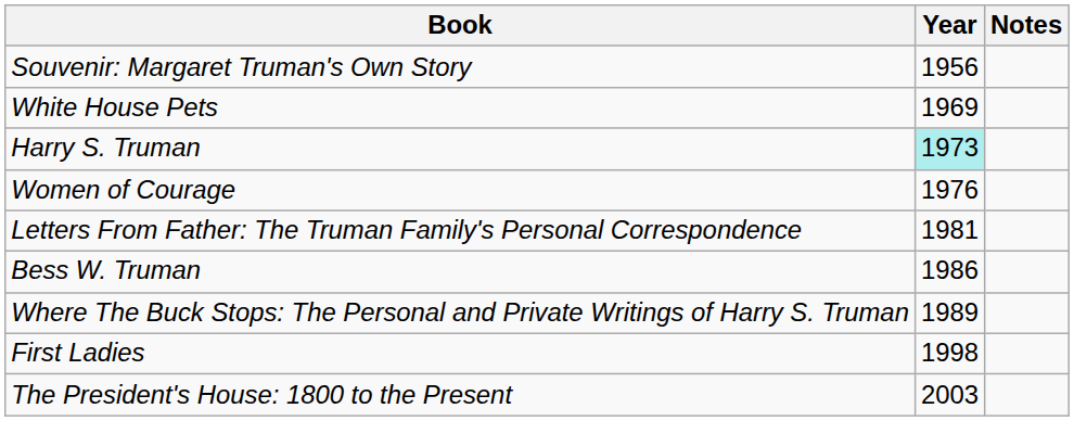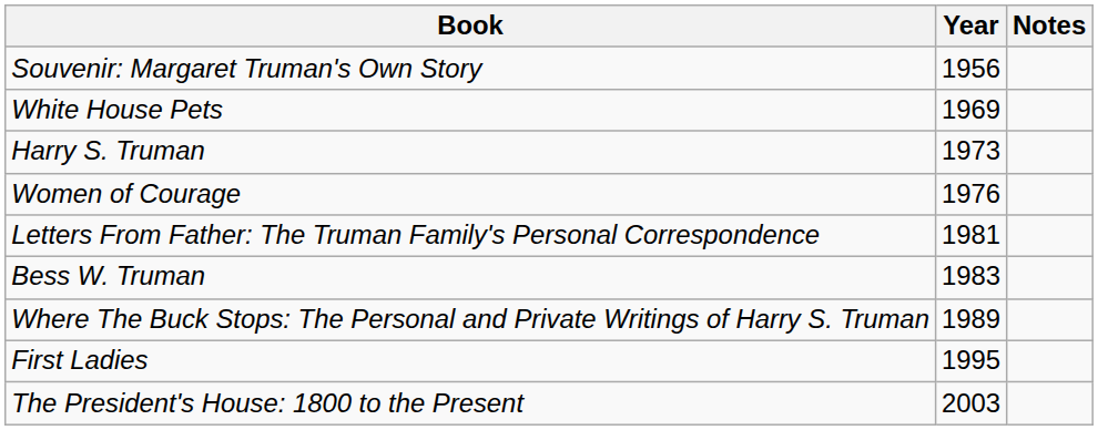Harry S. Truman | Year: paleturquoise background -> no background
Bess W. Truman | Year: 1986 -> 1983
First Ladies | Year: 1998 -> 1995
